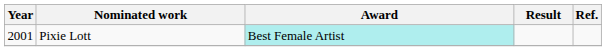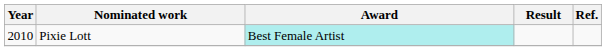Pixie Lott | Year: 2001 -> 2010
